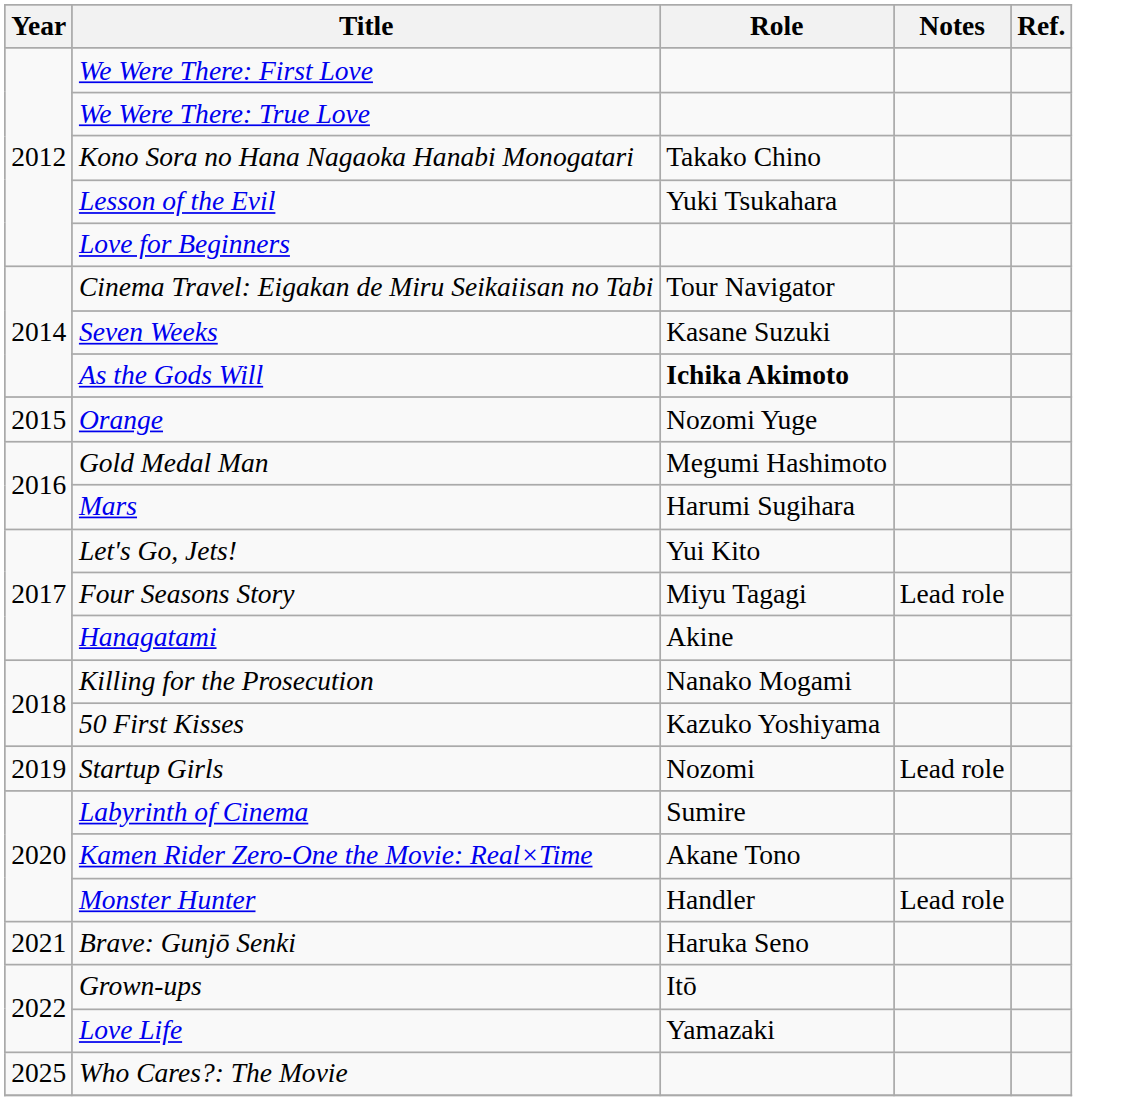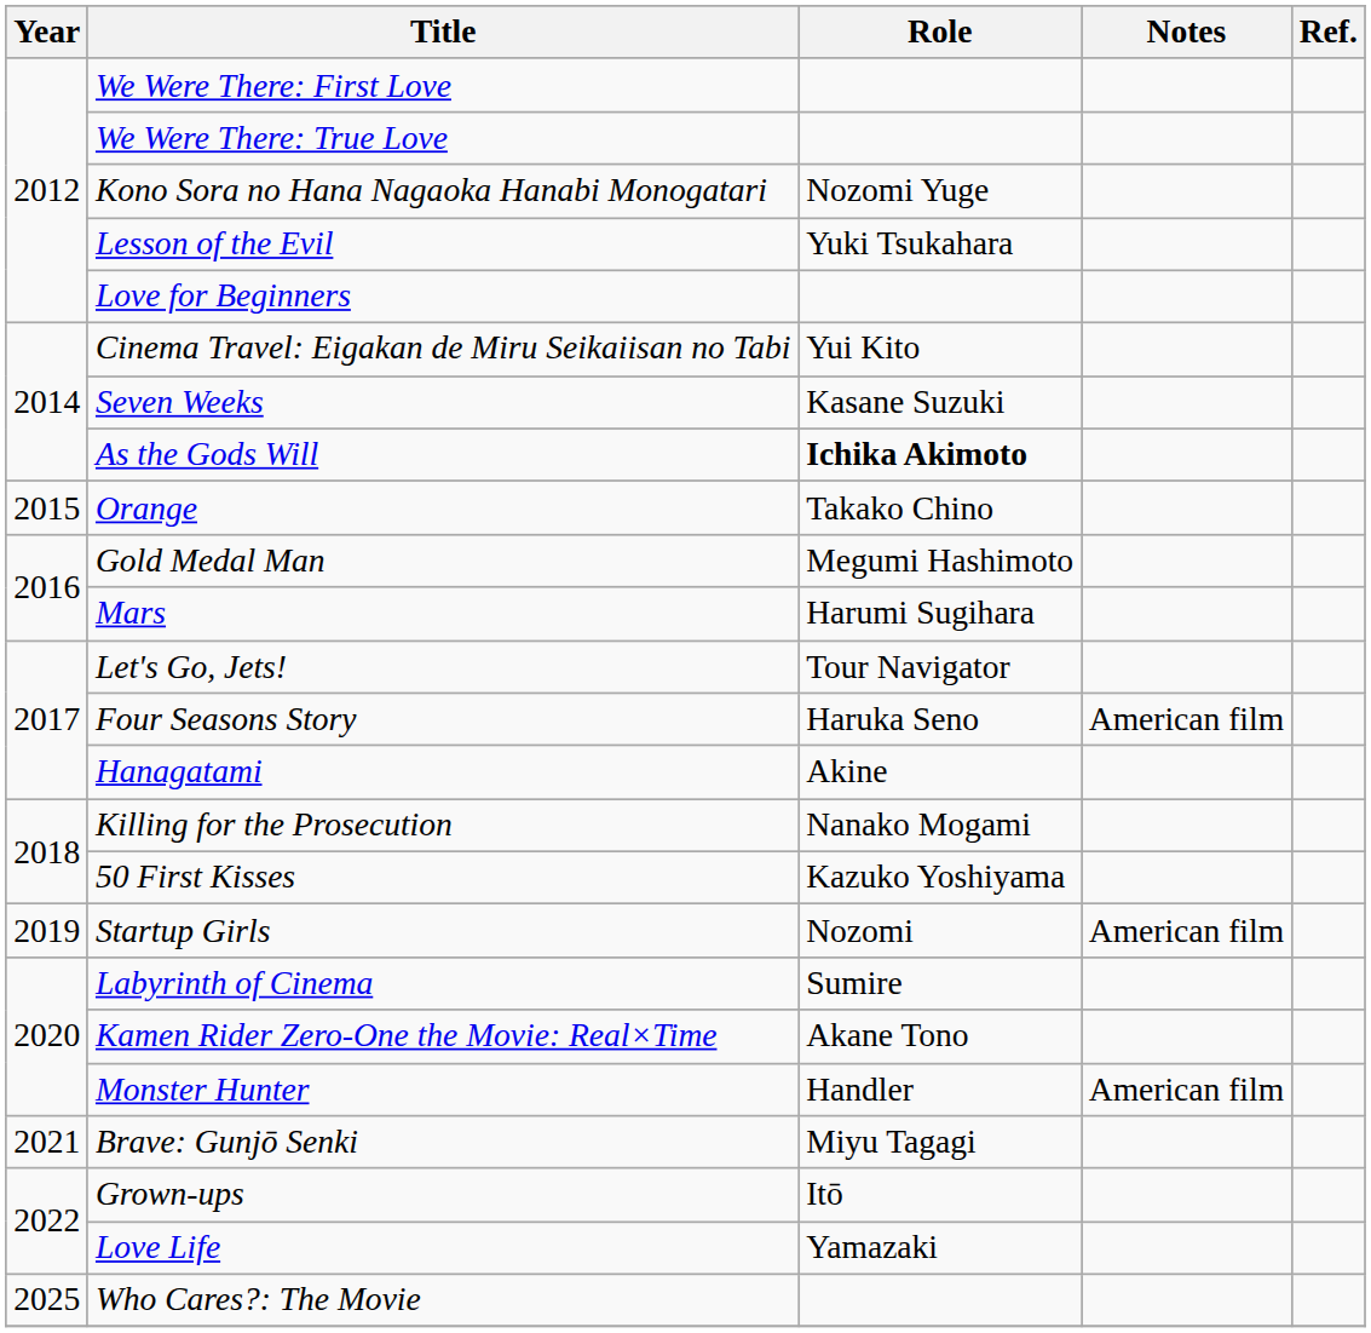Kono Sora no Hana Nagaoka Hanabi Monogatari | Role: Takako Chino -> Nozomi Yuge
Cinema Travel: Eigakan de Miru Seikaiisan no Tabi | Role: Tour Navigator -> Yui Kito
Orange | Role: Nozomi Yuge -> Takako Chino
Let's Go, Jets! | Role: Yui Kito -> Tour Navigator
Four Seasons Story | Role: Miyu Tagagi -> Haruka Seno
Four Seasons Story | Notes: Lead role -> American film
Startup Girls | Notes: Lead role -> American film
Monster Hunter | Notes: Lead role -> American film
Brave: Gunjō Senki | Role: Haruka Seno -> Miyu Tagagi
